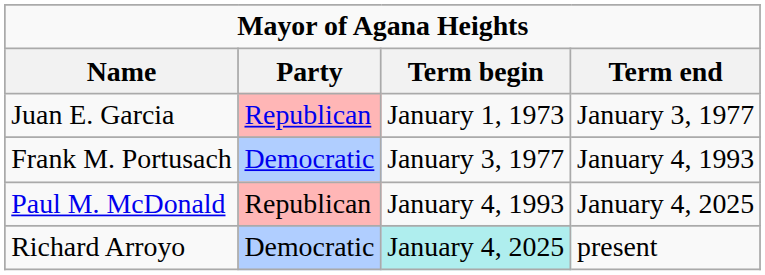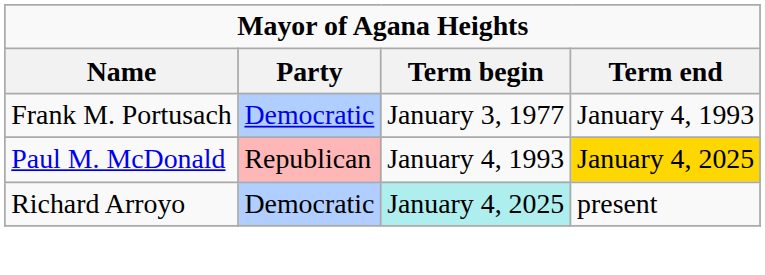- row: Juan E. Garcia | Republican | January 1, 1973 | January 3, 1977
Paul M. McDonald | Term end: no background -> gold background
